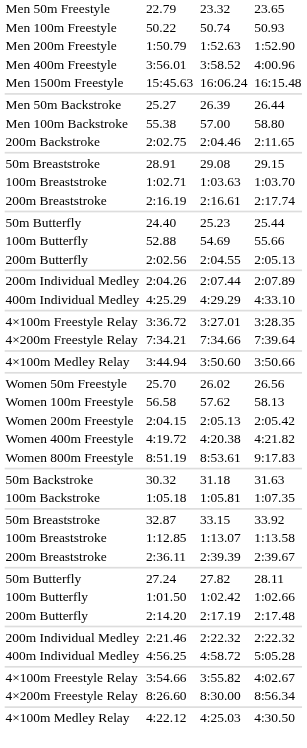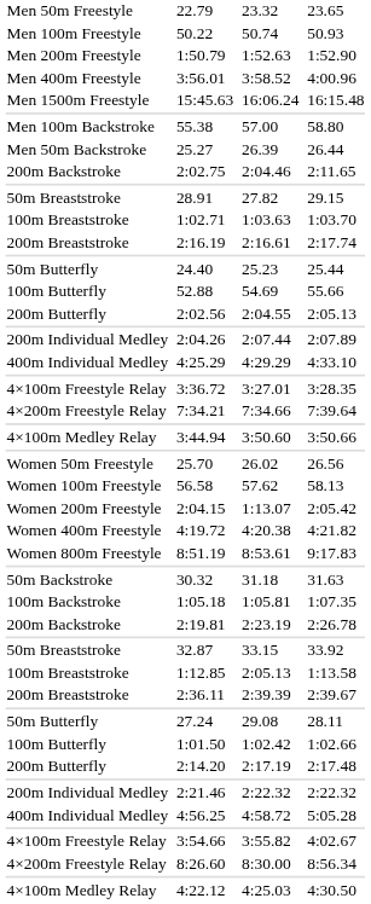rows swapped: 25.27 <-> 55.38
28.91 | column 5: 29.08 -> 27.82
2:04.15 | column 5: 2:05.13 -> 1:13.07
+ row: 200m Backstroke | 2:19.81 | 2:23.19 | 2:26.78
1:12.85 | column 5: 1:13.07 -> 2:05.13
27.24 | column 5: 27.82 -> 29.08
